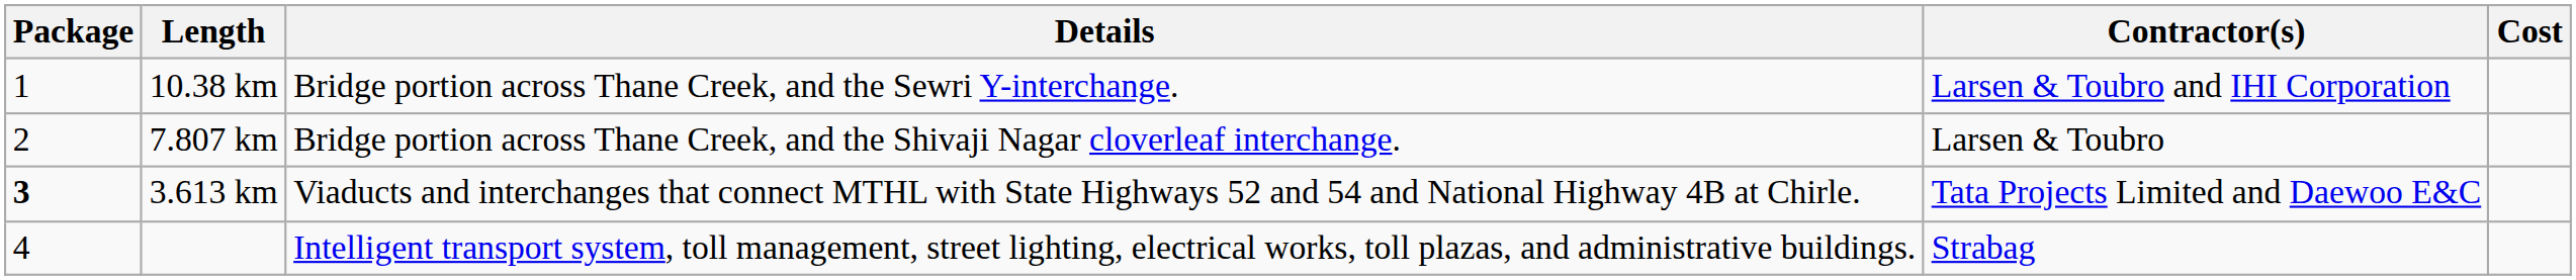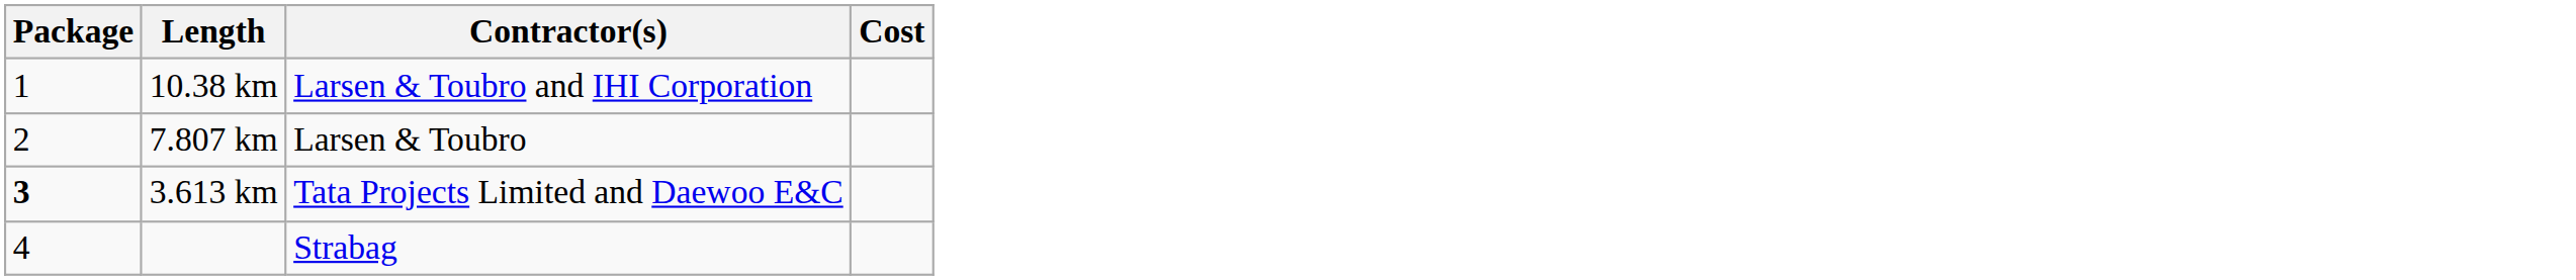- column: Details | Bridge portion across Thane Creek, and the Sewri Y-interchange. | Bridge portion across Thane Creek, and the Shivaji Nagar cloverleaf interchange. | Viaducts and interchanges that connect MTHL with State Highways 52 and 54 and National Highway 4B at Chirle. | Intelligent transport system, toll management, street lighting, electrical works, toll plazas, and administrative buildings.
